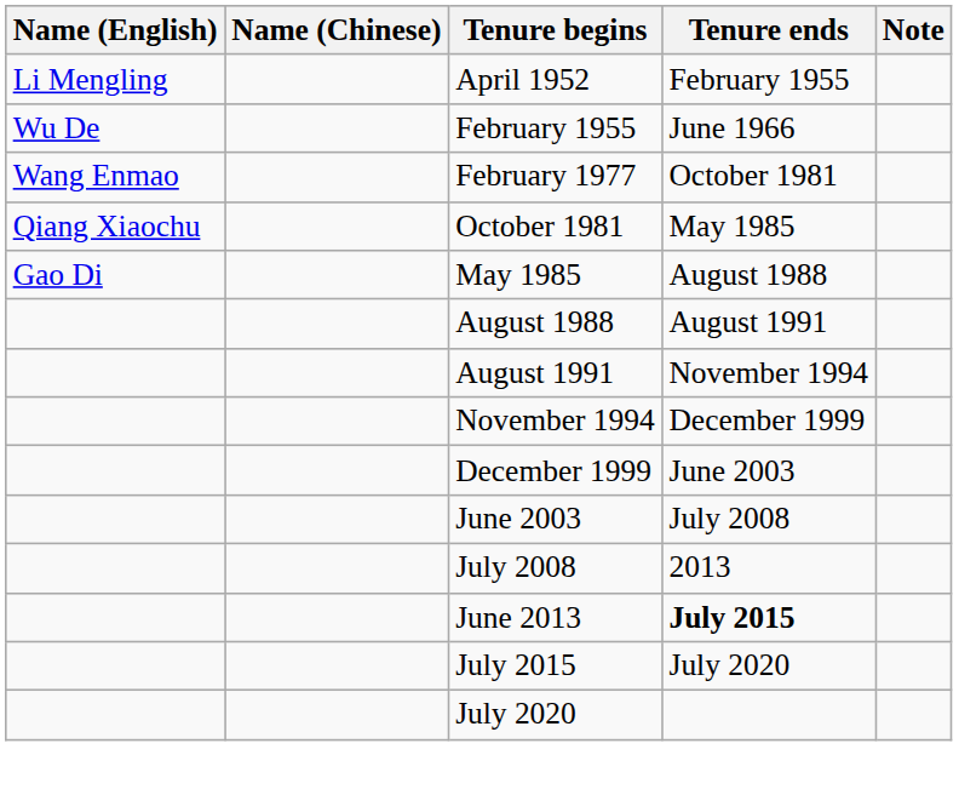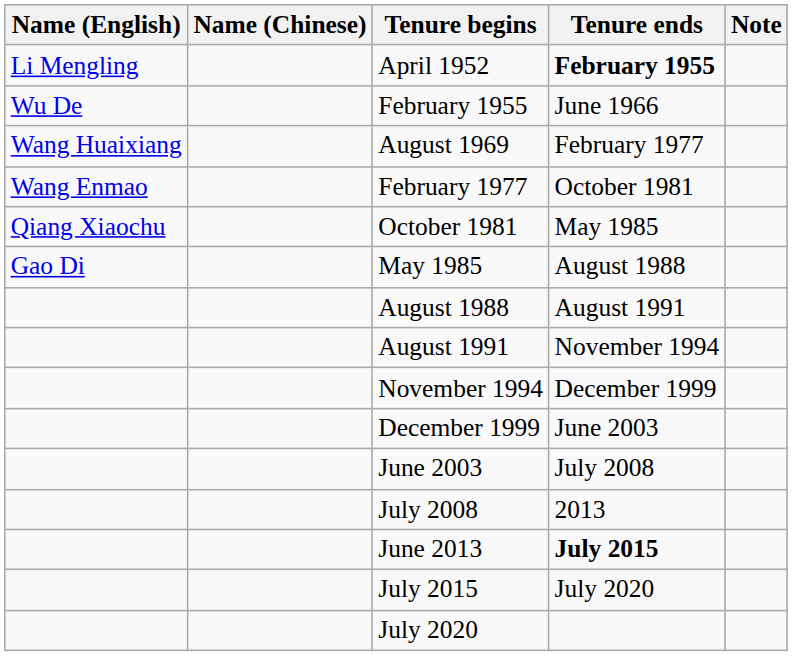April 1952 | Tenure ends: normal -> bold
+ row: Wang Huaixiang | August 1969 | February 1977
